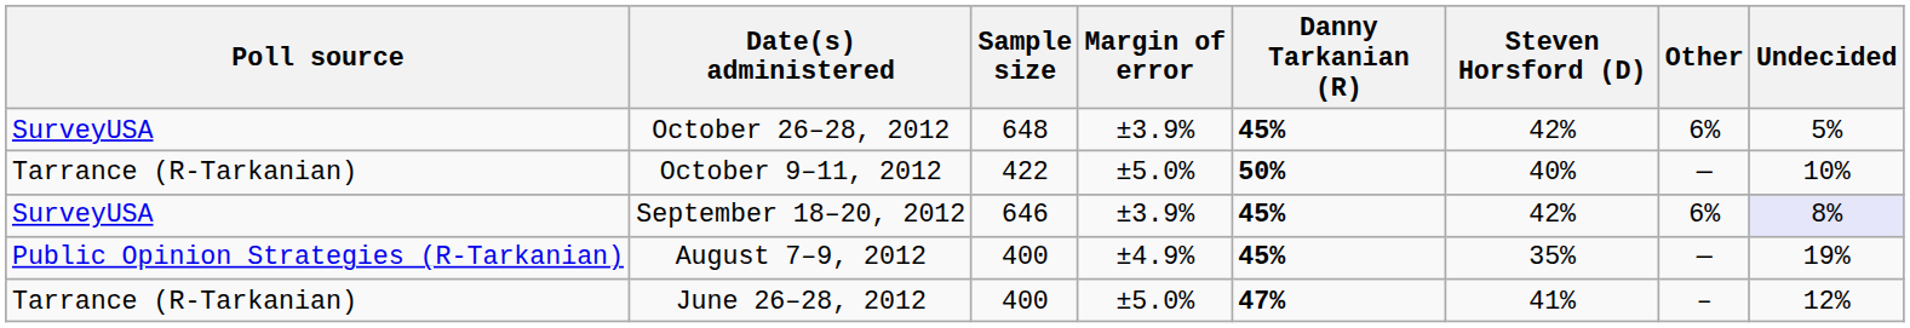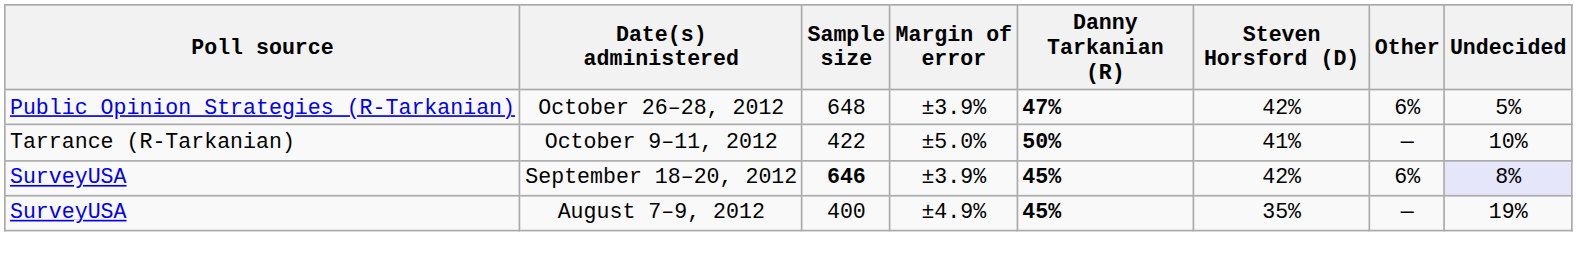October 26–28, 2012 | Poll source: SurveyUSA -> Public Opinion Strategies (R-Tarkanian)
October 26–28, 2012 | Danny Tarkanian (R): 45% -> 47%
October 9–11, 2012 | Steven Horsford (D): 40% -> 41%
September 18–20, 2012 | Sample size: normal -> bold
August 7–9, 2012 | Poll source: Public Opinion Strategies (R-Tarkanian) -> SurveyUSA
- row: Tarrance (R-Tarkanian) | June 26–28, 2012 | 400 | ±5.0% | 47% | 41% | – | 12%
